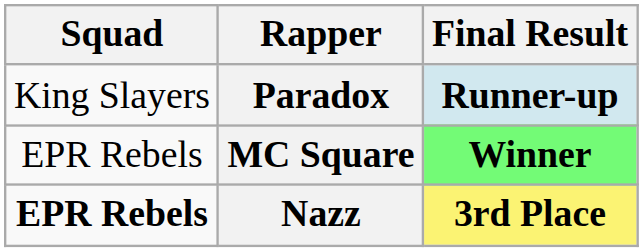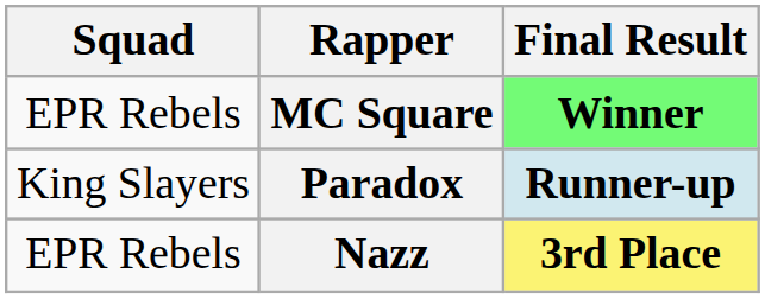rows swapped: MC Square <-> Paradox
Nazz | Squad: bold -> normal
